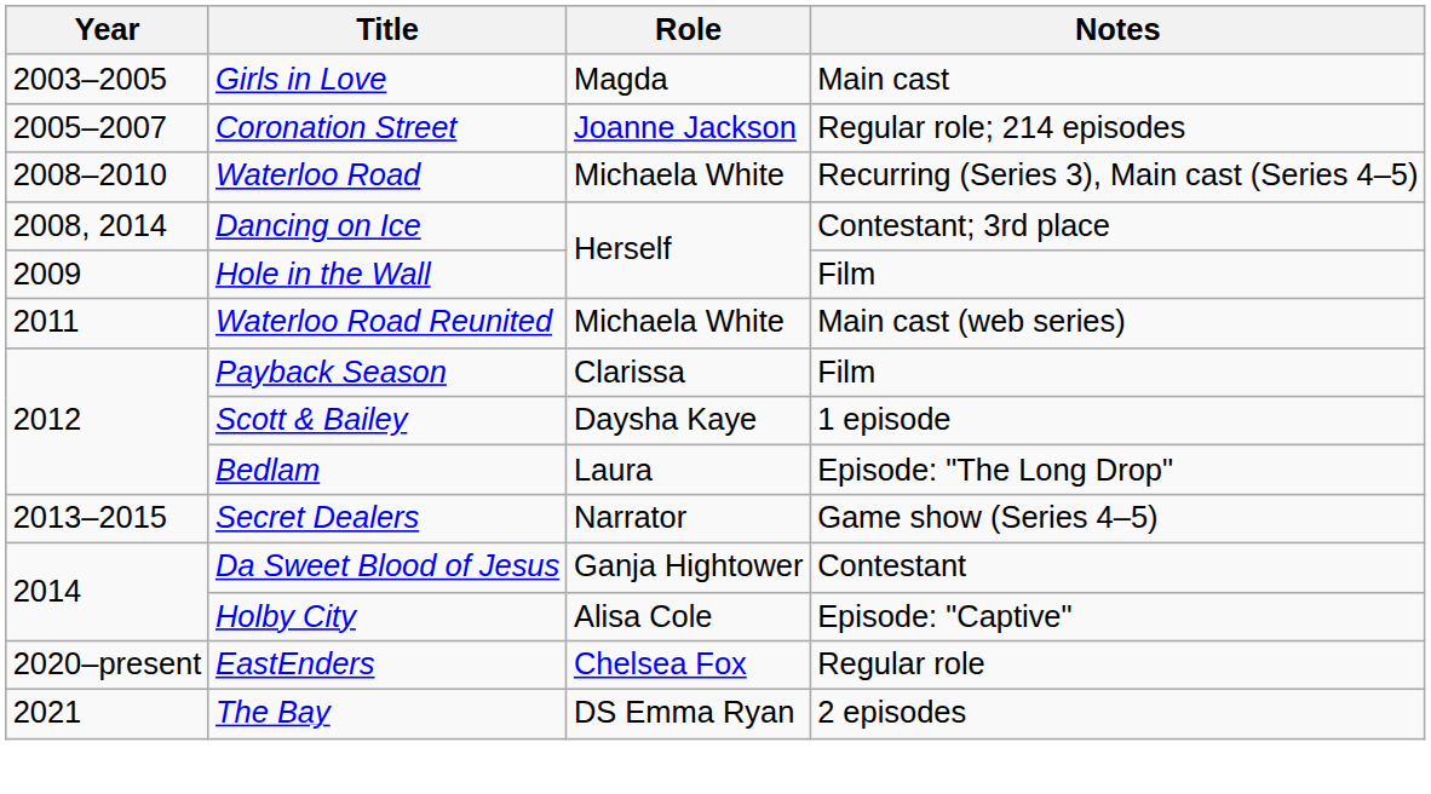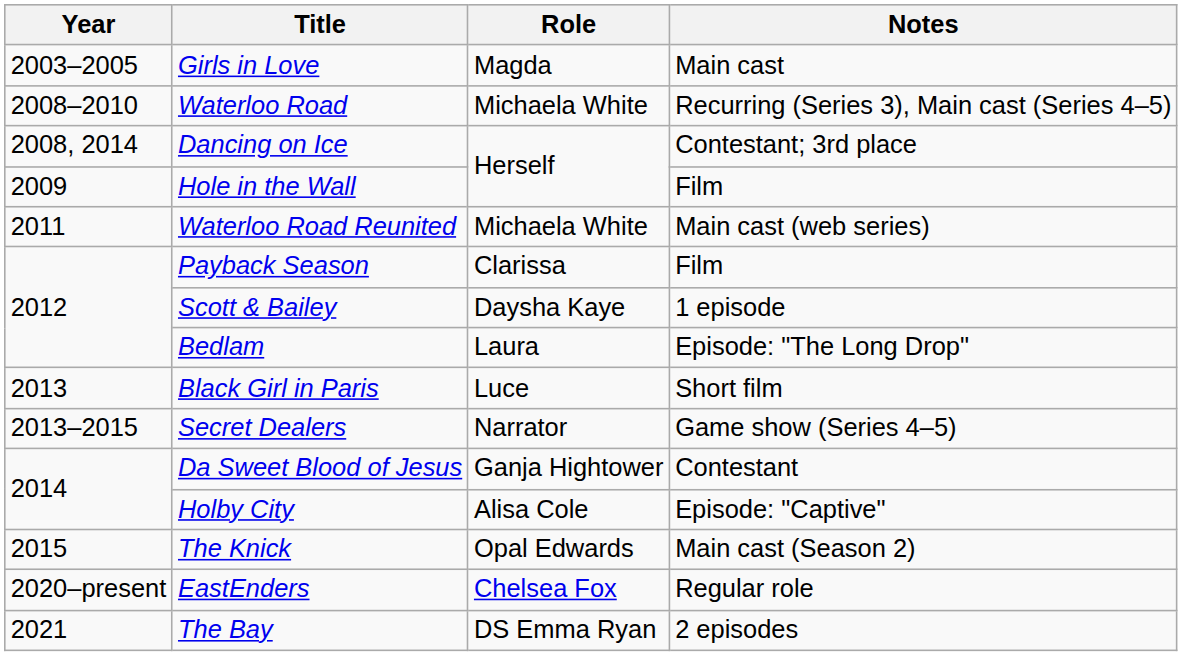- row: 2005–2007 | Coronation Street | Joanne Jackson | Regular role; 214 episodes
+ row: 2013 | Black Girl in Paris | Luce | Short film
+ row: 2015 | The Knick | Opal Edwards | Main cast (Season 2)
